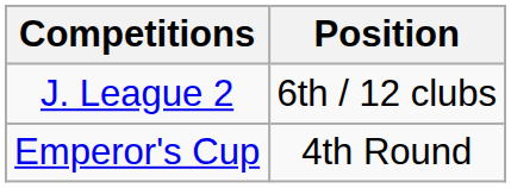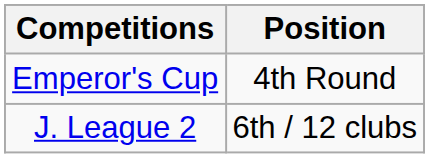rows swapped: J. League 2 <-> Emperor's Cup
